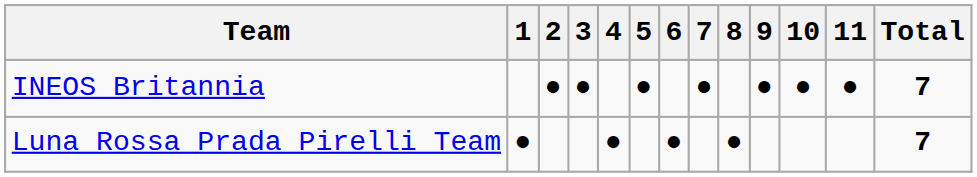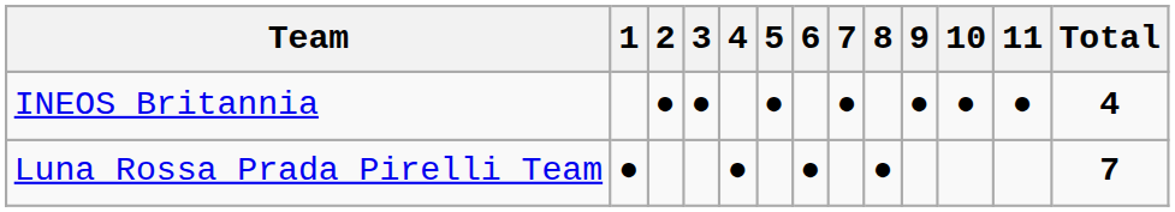INEOS Britannia | Total: 7 -> 4
